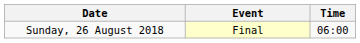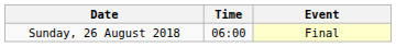columns swapped: Time <-> Event
